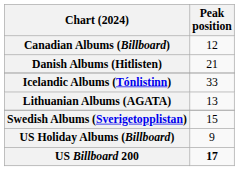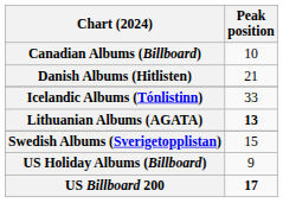Canadian Albums (Billboard) | Peak position: 12 -> 10
Lithuanian Albums (AGATA) | Peak position: normal -> bold
